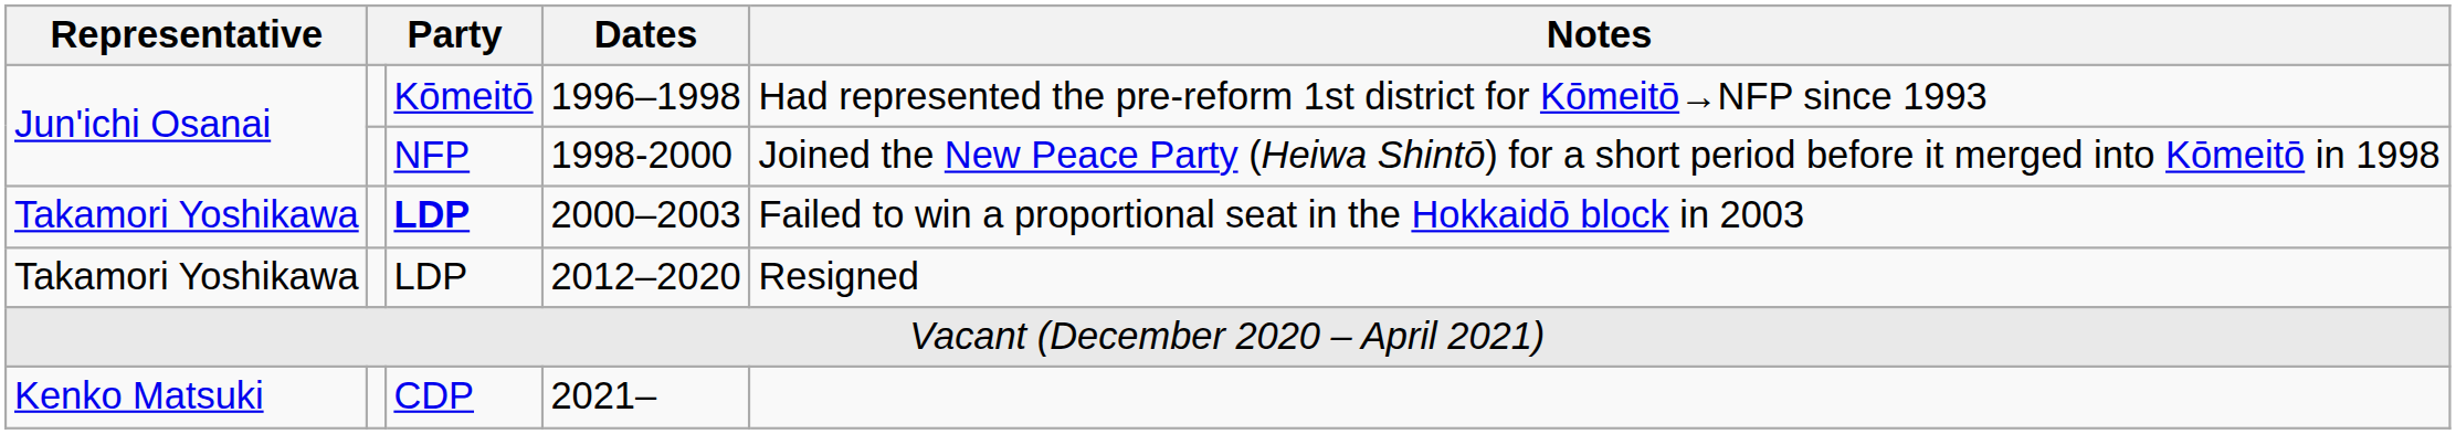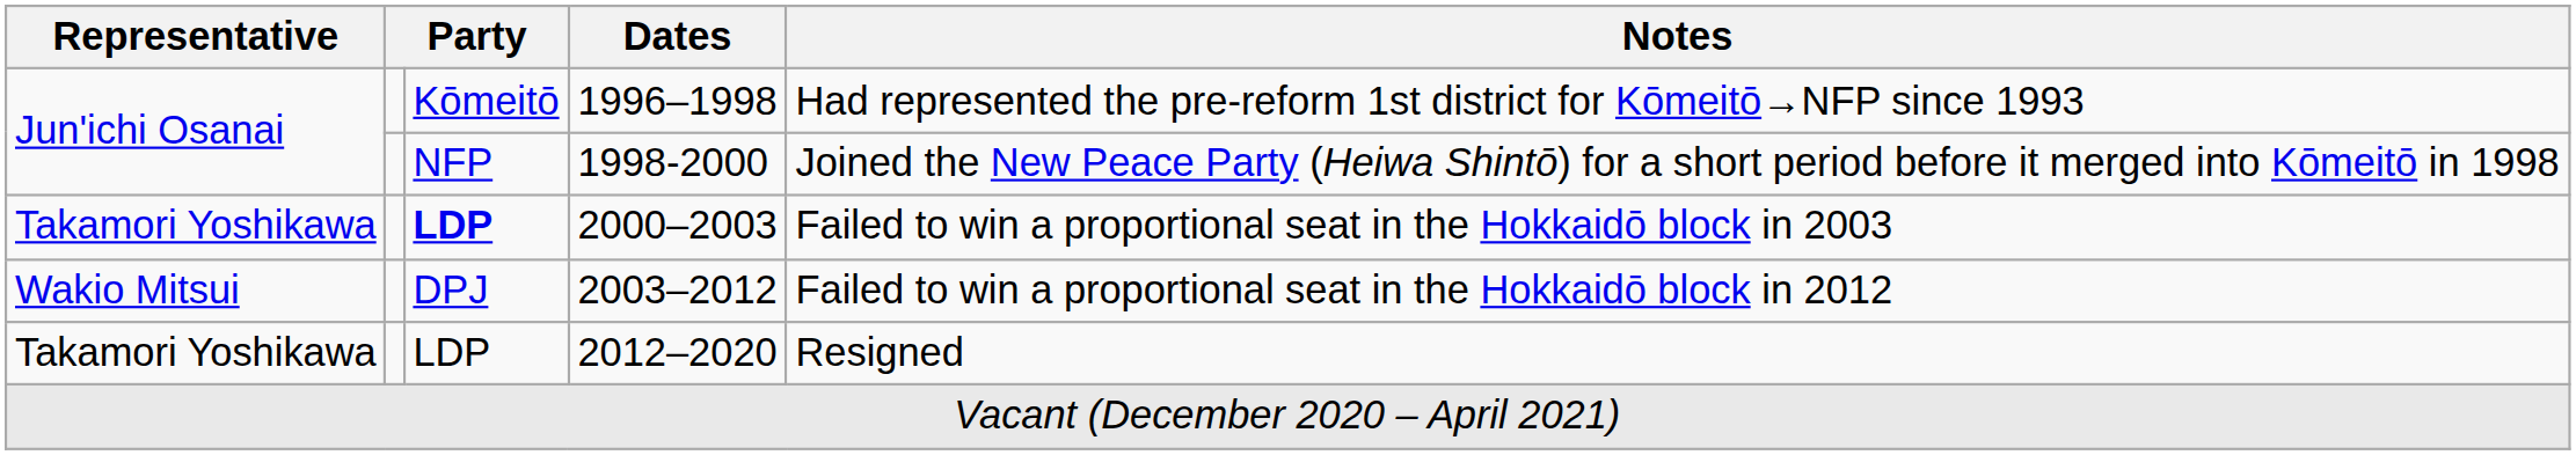+ row: Wakio Mitsui | DPJ | 2003–2012 | Failed to win a proportional seat in the Hokkaidō block in 2012
- row: Kenko Matsuki | CDP | 2021–
